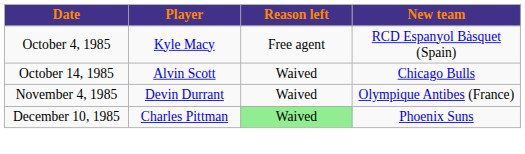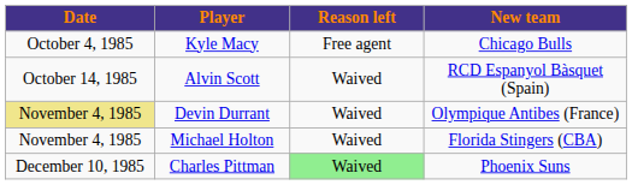Kyle Macy | New team: RCD Espanyol Bàsquet (Spain) -> Chicago Bulls
Alvin Scott | New team: Chicago Bulls -> RCD Espanyol Bàsquet (Spain)
Devin Durrant | Date: no background -> khaki background
+ row: November 4, 1985 | Michael Holton | Waived | Florida Stingers (CBA)
